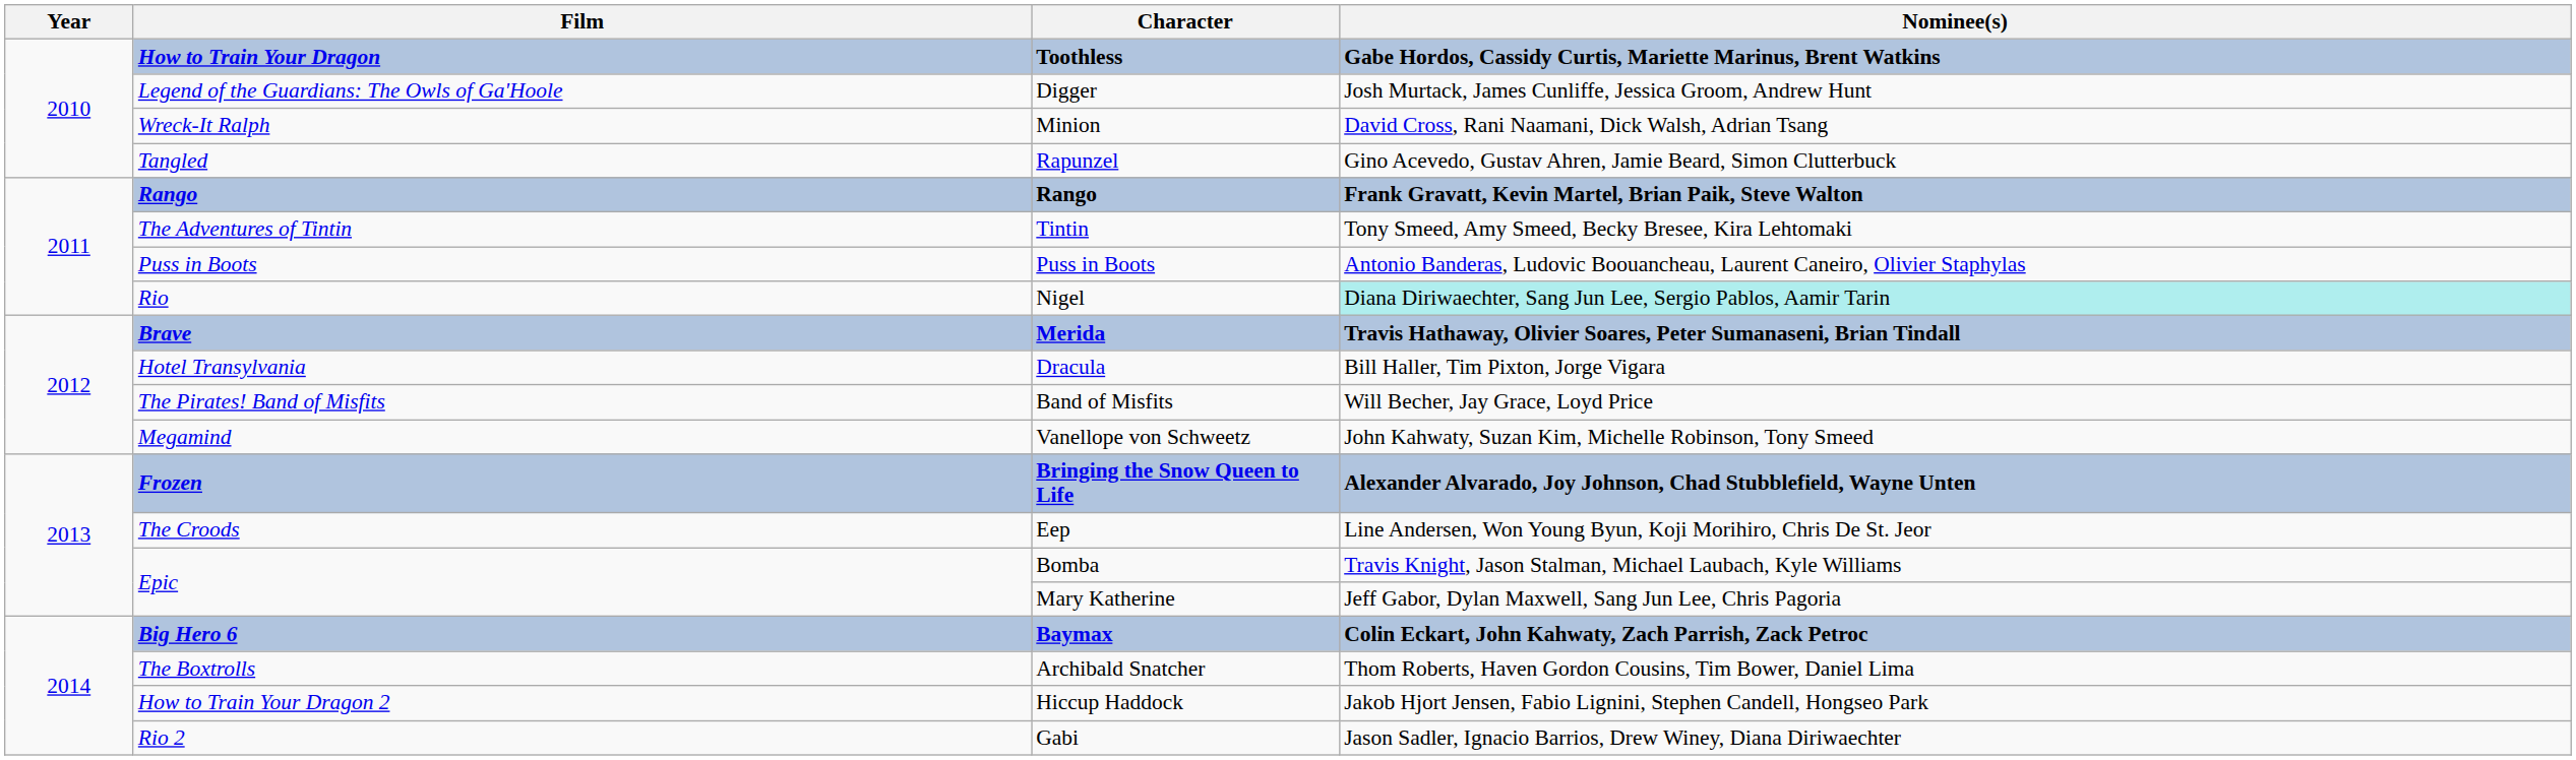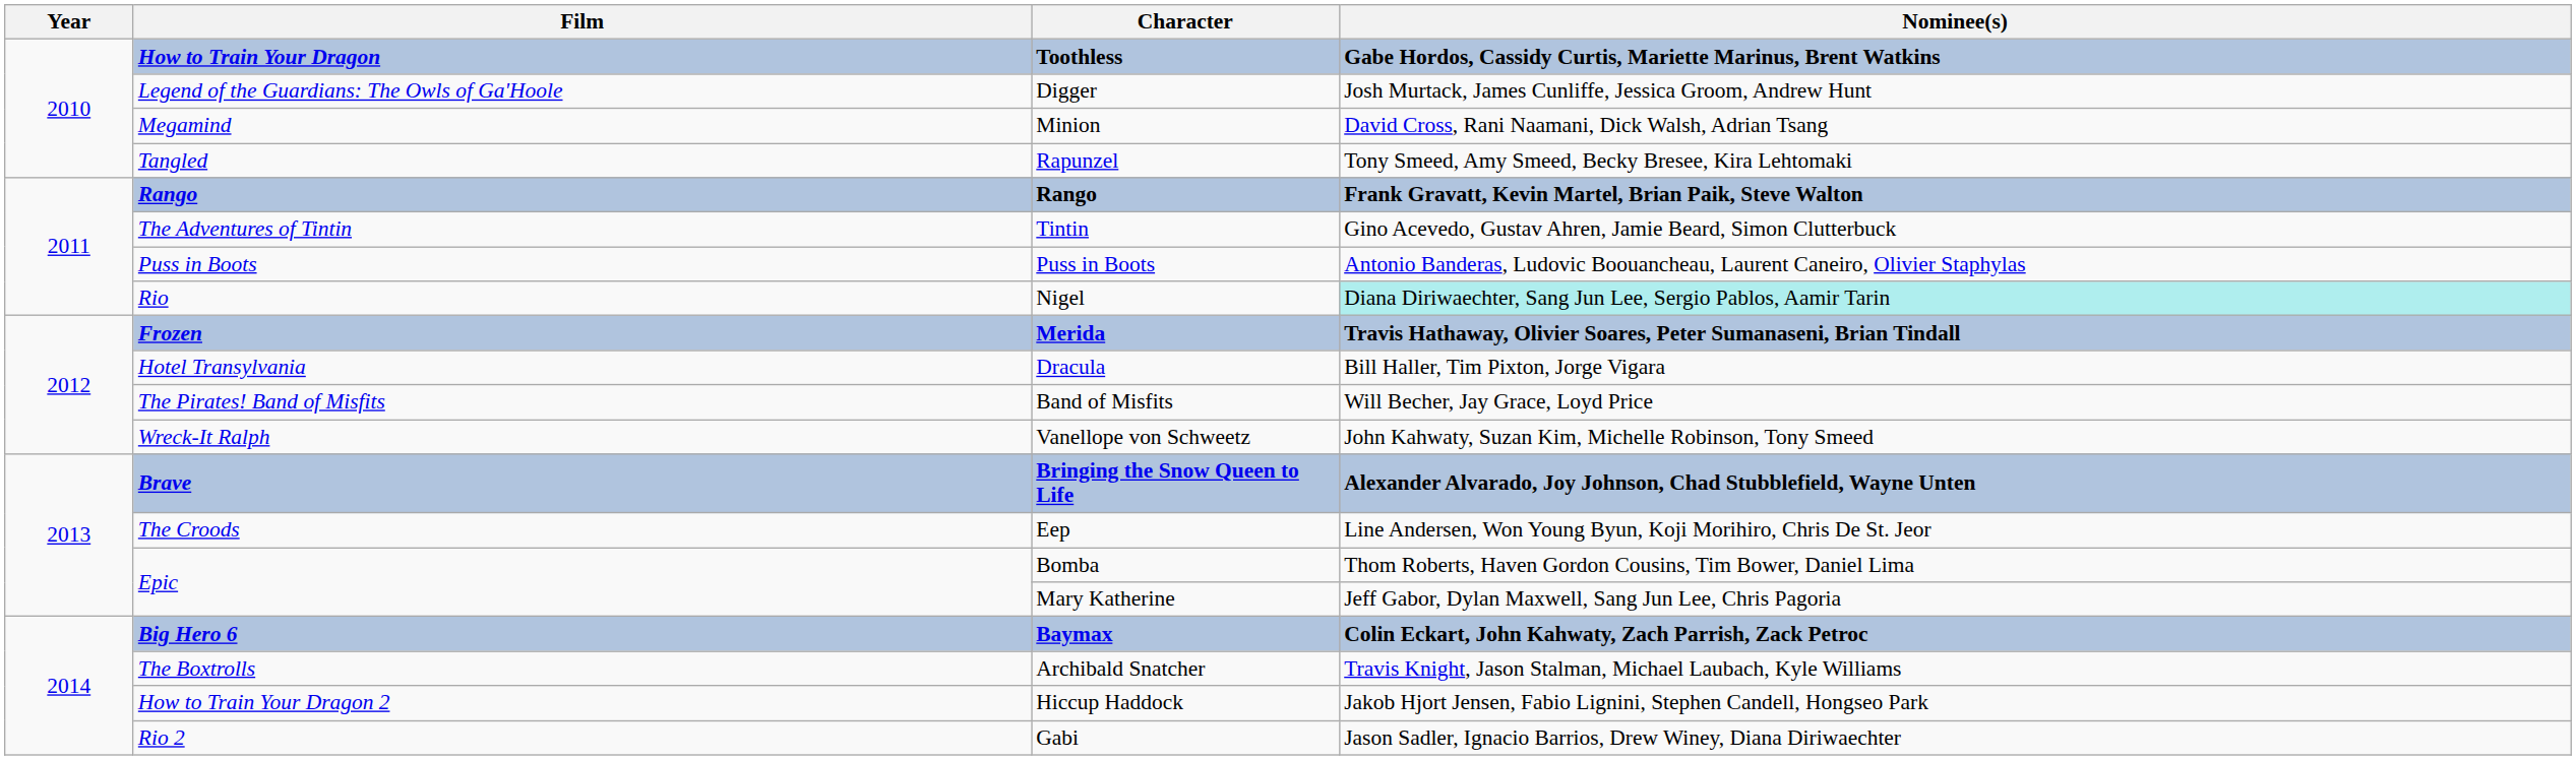Minion | Film: Wreck-It Ralph -> Megamind
Rapunzel | Nominee(s): Gino Acevedo, Gustav Ahren, Jamie Beard, Simon Clutterbuck -> Tony Smeed, Amy Smeed, Becky Bresee, Kira Lehtomaki
Tintin | Nominee(s): Tony Smeed, Amy Smeed, Becky Bresee, Kira Lehtomaki -> Gino Acevedo, Gustav Ahren, Jamie Beard, Simon Clutterbuck
Merida | Film: Brave -> Frozen
Vanellope von Schweetz | Film: Megamind -> Wreck-It Ralph
Bringing the Snow Queen to Life | Film: Frozen -> Brave
Bomba | Nominee(s): Travis Knight, Jason Stalman, Michael Laubach, Kyle Williams -> Thom Roberts, Haven Gordon Cousins, Tim Bower, Daniel Lima
Archibald Snatcher | Nominee(s): Thom Roberts, Haven Gordon Cousins, Tim Bower, Daniel Lima -> Travis Knight, Jason Stalman, Michael Laubach, Kyle Williams
